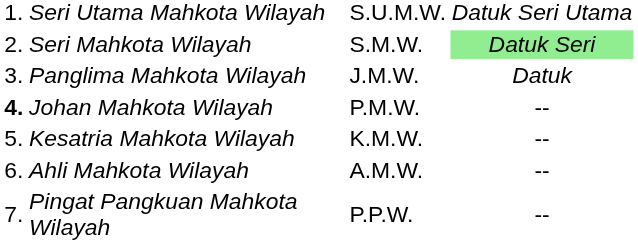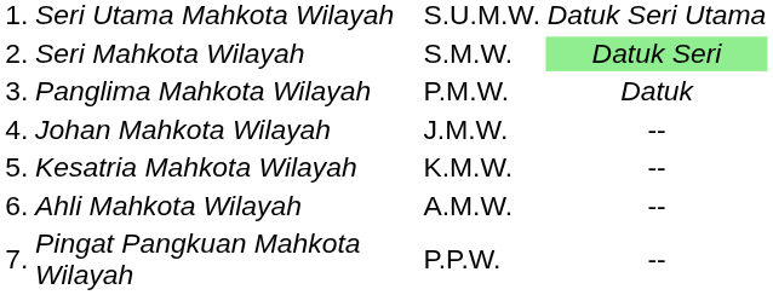Panglima Mahkota Wilayah | column 3: J.M.W. -> P.M.W.
Johan Mahkota Wilayah | column 1: bold -> normal
Johan Mahkota Wilayah | column 3: P.M.W. -> J.M.W.
